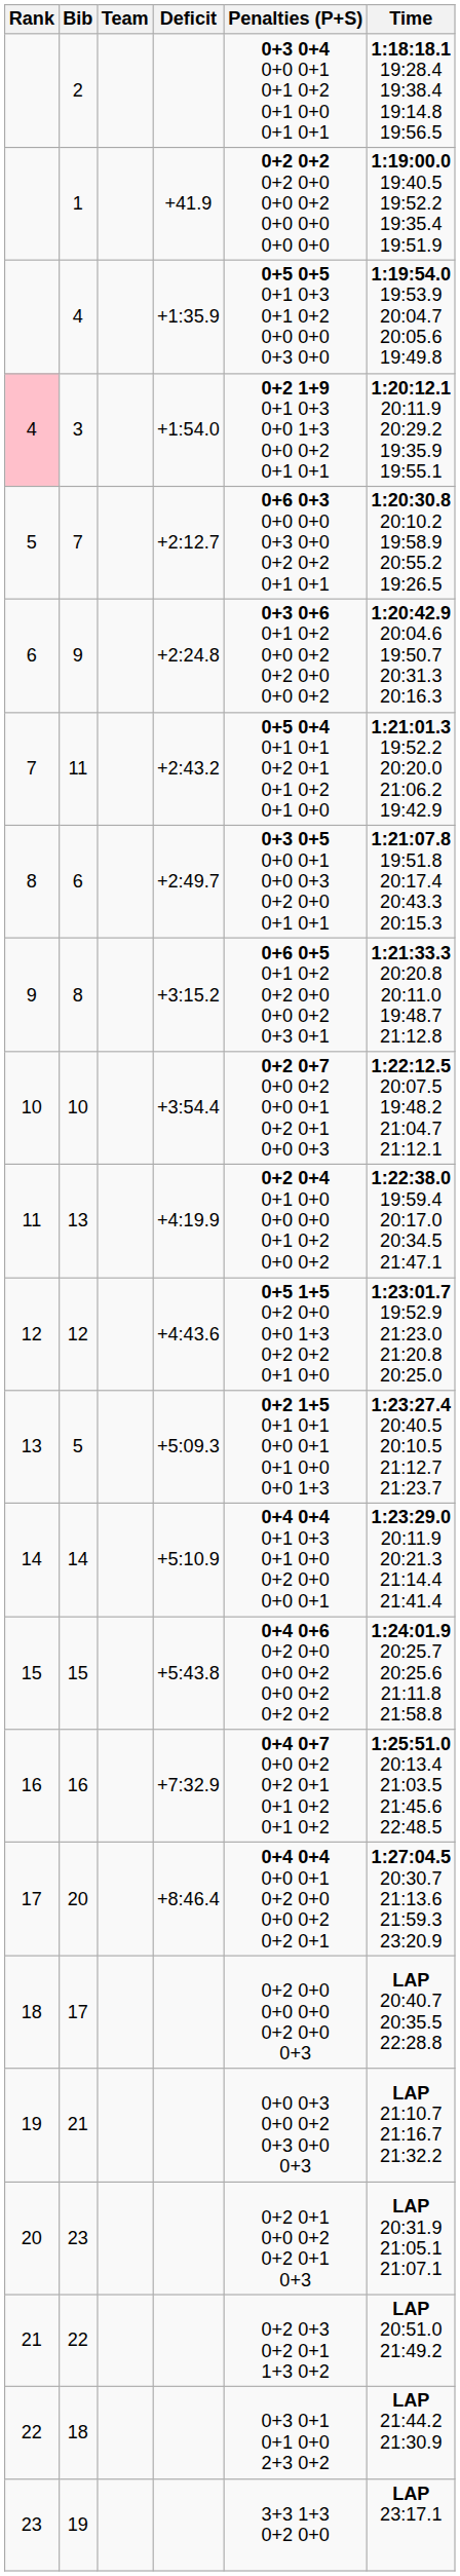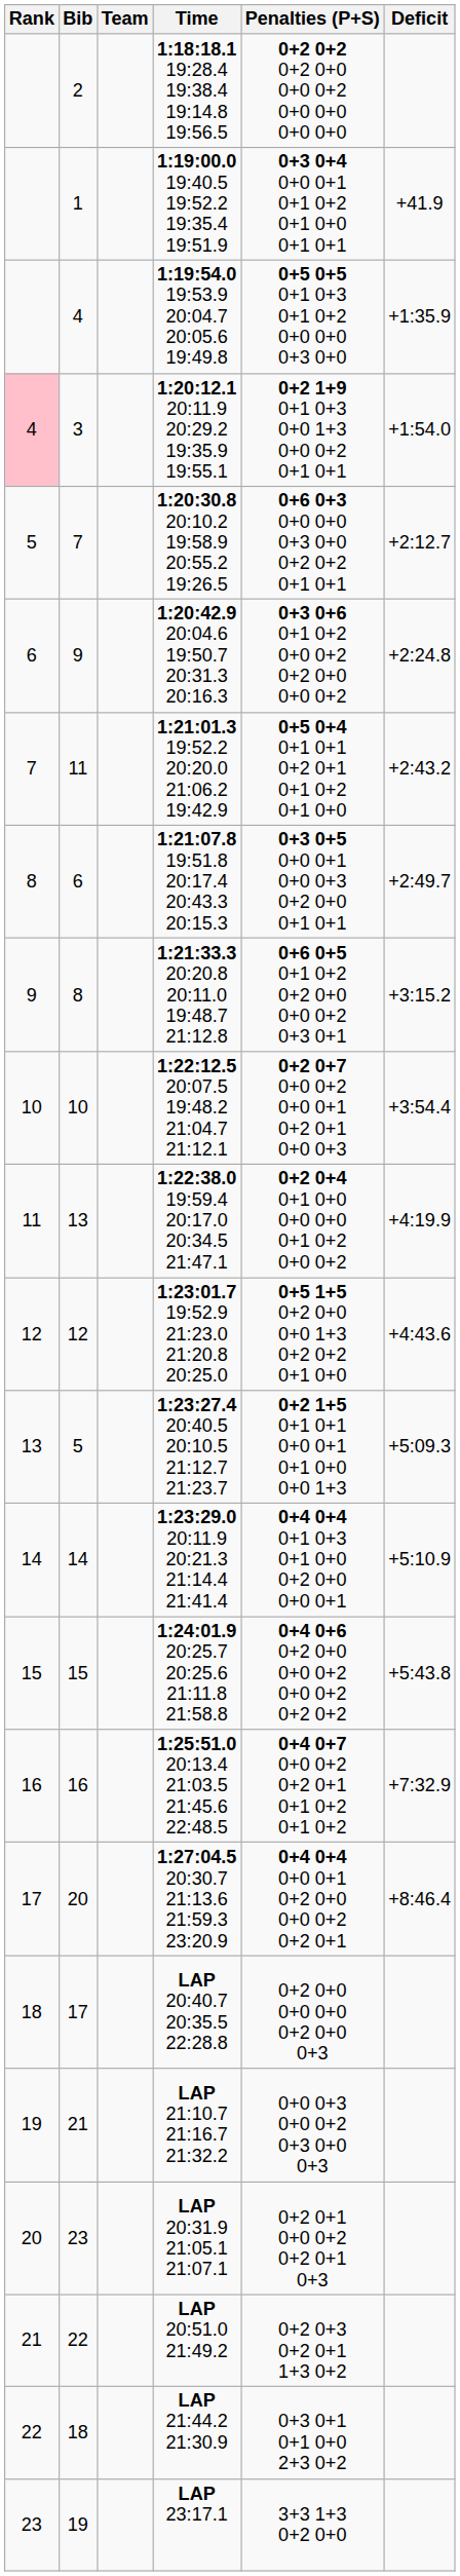columns swapped: Time <-> Deficit
2 | Penalties (P+S): 0+3 0+4 0+0 0+1 0+1 0+2 0+1 0+0 0+1 0+1 -> 0+2 0+2 0+2 0+0 0+0 0+2 0+0 0+0 0+0 0+0
1 | Penalties (P+S): 0+2 0+2 0+2 0+0 0+0 0+2 0+0 0+0 0+0 0+0 -> 0+3 0+4 0+0 0+1 0+1 0+2 0+1 0+0 0+1 0+1
